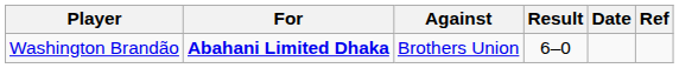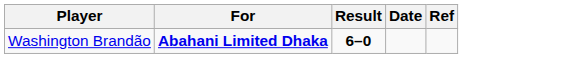- column: Against | Brothers Union
Washington Brandão | Result: normal -> bold
